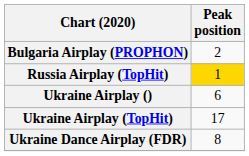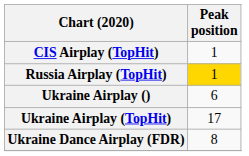- row: Bulgaria Airplay (PROPHON) | 2
+ row: CIS Airplay (TopHit) | 1
